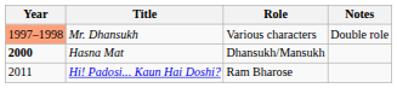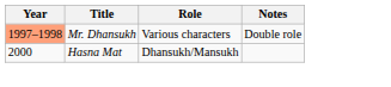Hasna Mat | Year: bold -> normal
- row: 2011 | Hi! Padosi... Kaun Hai Doshi? | Ram Bharose
